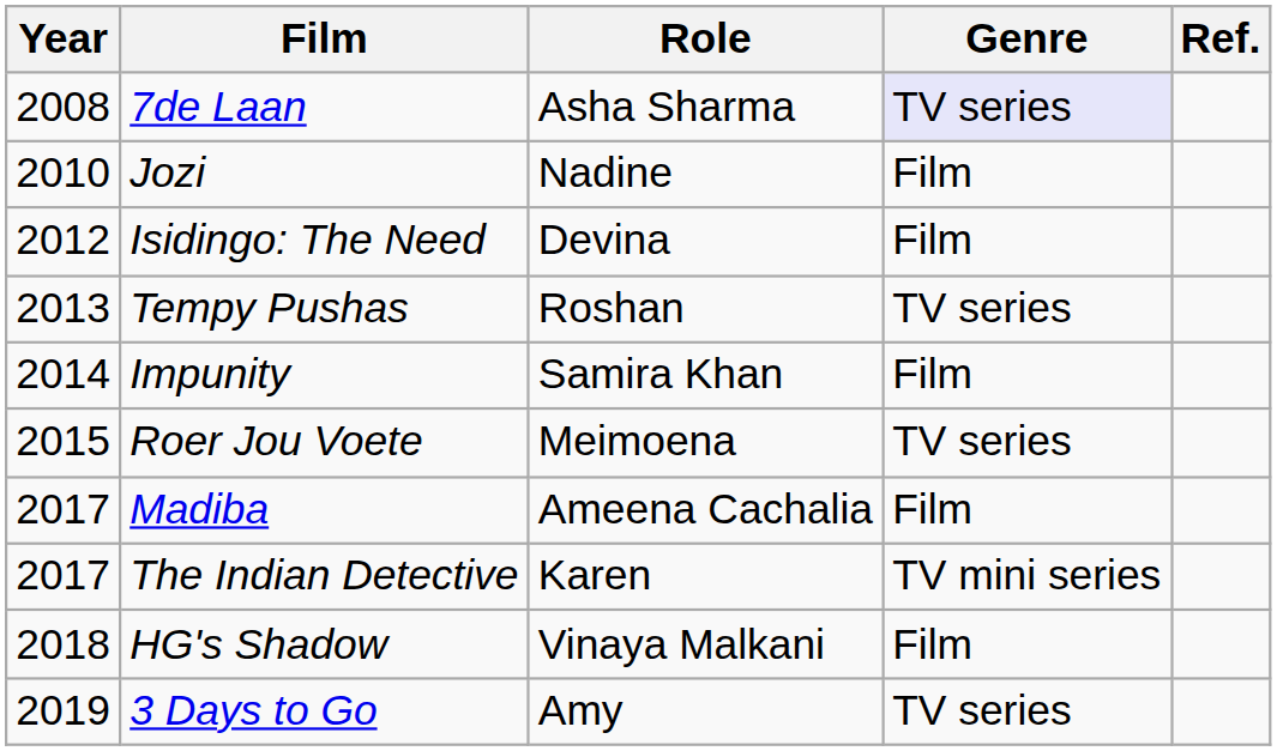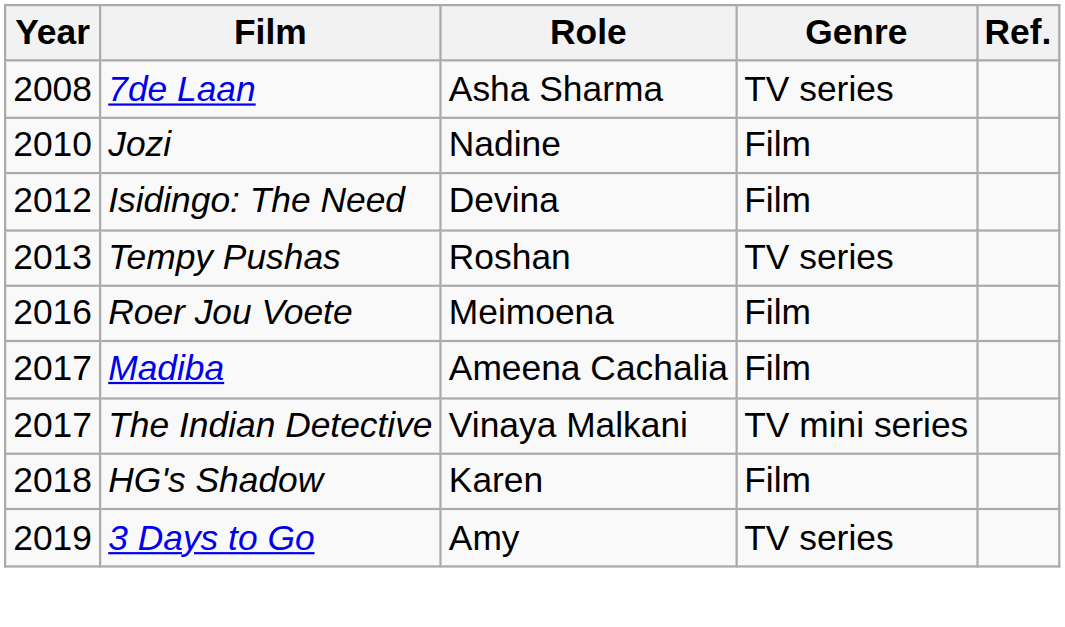7de Laan | Genre: lavender background -> no background
- row: 2014 | Impunity | Samira Khan | Film
Roer Jou Voete | Year: 2015 -> 2016
Roer Jou Voete | Genre: TV series -> Film
The Indian Detective | Role: Karen -> Vinaya Malkani
HG's Shadow | Role: Vinaya Malkani -> Karen
